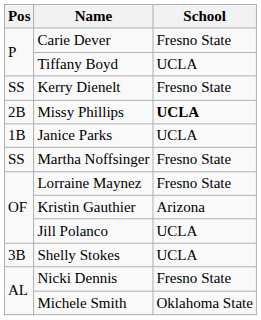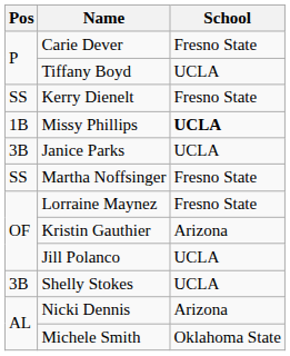Missy Phillips | Pos: 2B -> 1B
Janice Parks | Pos: 1B -> 3B
Nicki Dennis | School: Fresno State -> Arizona
